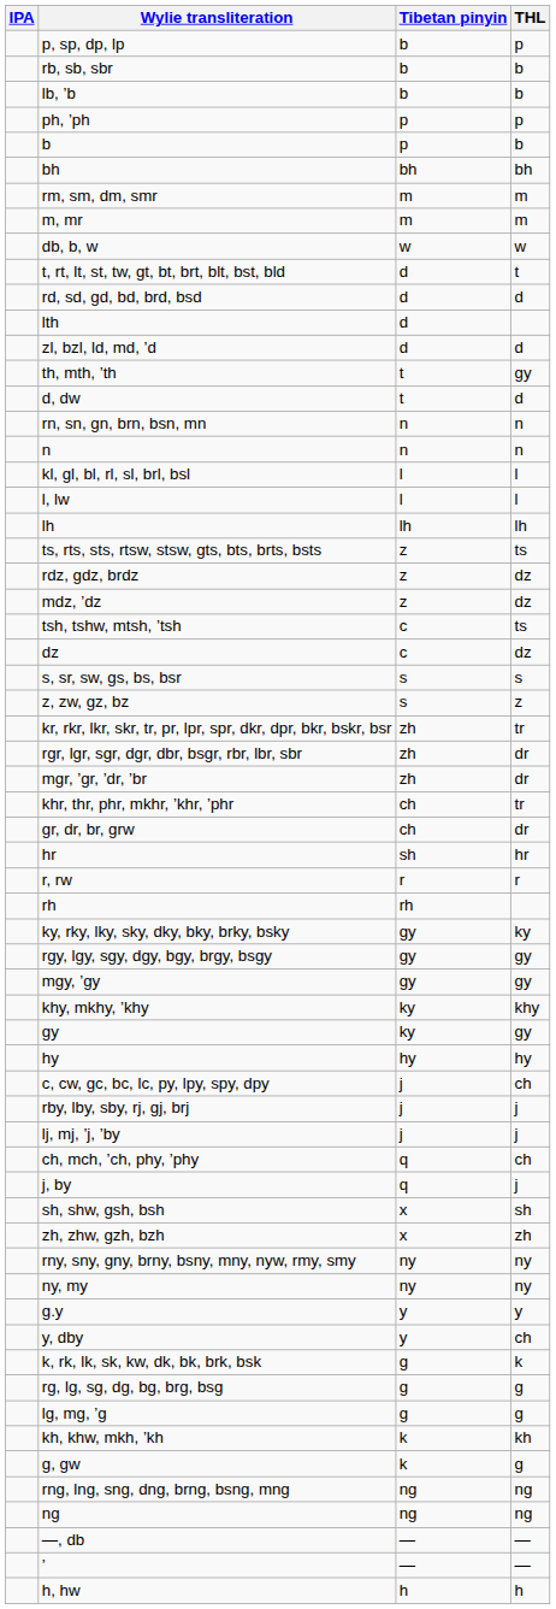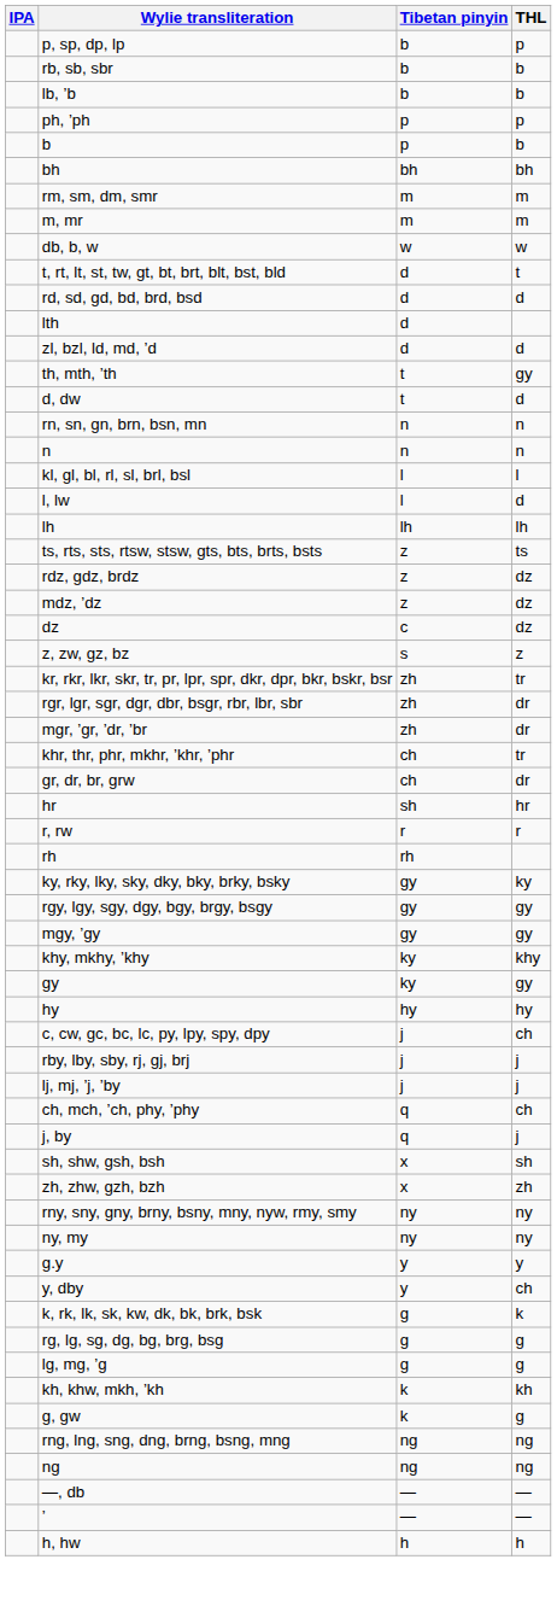l, lw | THL: l -> d
- row: tsh, tshw, mtsh, ’tsh | c | ts
- row: s, sr, sw, gs, bs, bsr | s | s
